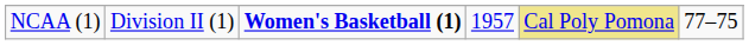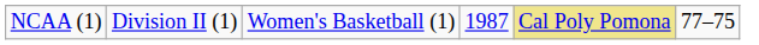NCAA (1) | column 3: bold -> normal
NCAA (1) | column 4: 1957 -> 1987
